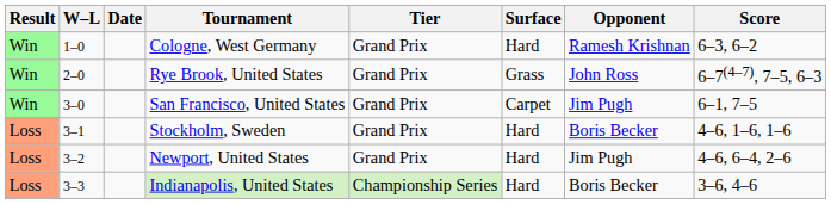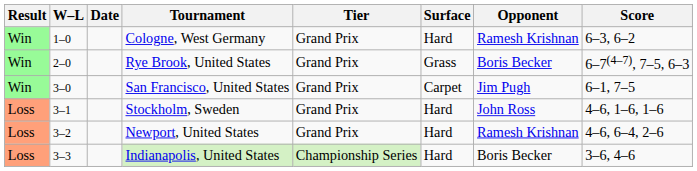Rye Brook, United States | Opponent: John Ross -> Boris Becker
Stockholm, Sweden | Opponent: Boris Becker -> John Ross
Newport, United States | Opponent: Jim Pugh -> Ramesh Krishnan
